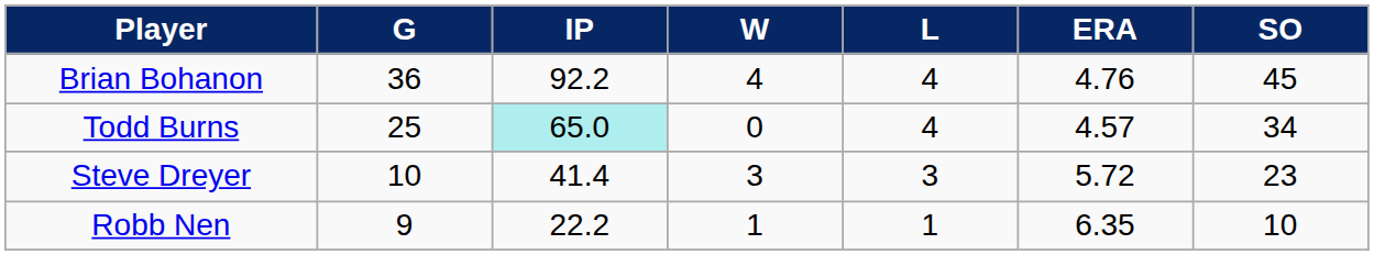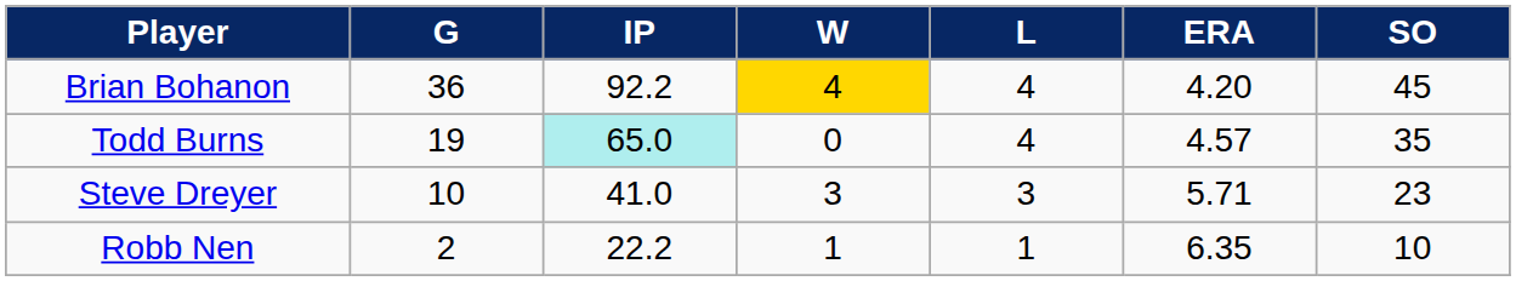Brian Bohanon | W: no background -> gold background
Brian Bohanon | ERA: 4.76 -> 4.20
Todd Burns | G: 25 -> 19
Todd Burns | SO: 34 -> 35
Steve Dreyer | IP: 41.4 -> 41.0
Steve Dreyer | ERA: 5.72 -> 5.71
Robb Nen | G: 9 -> 2
